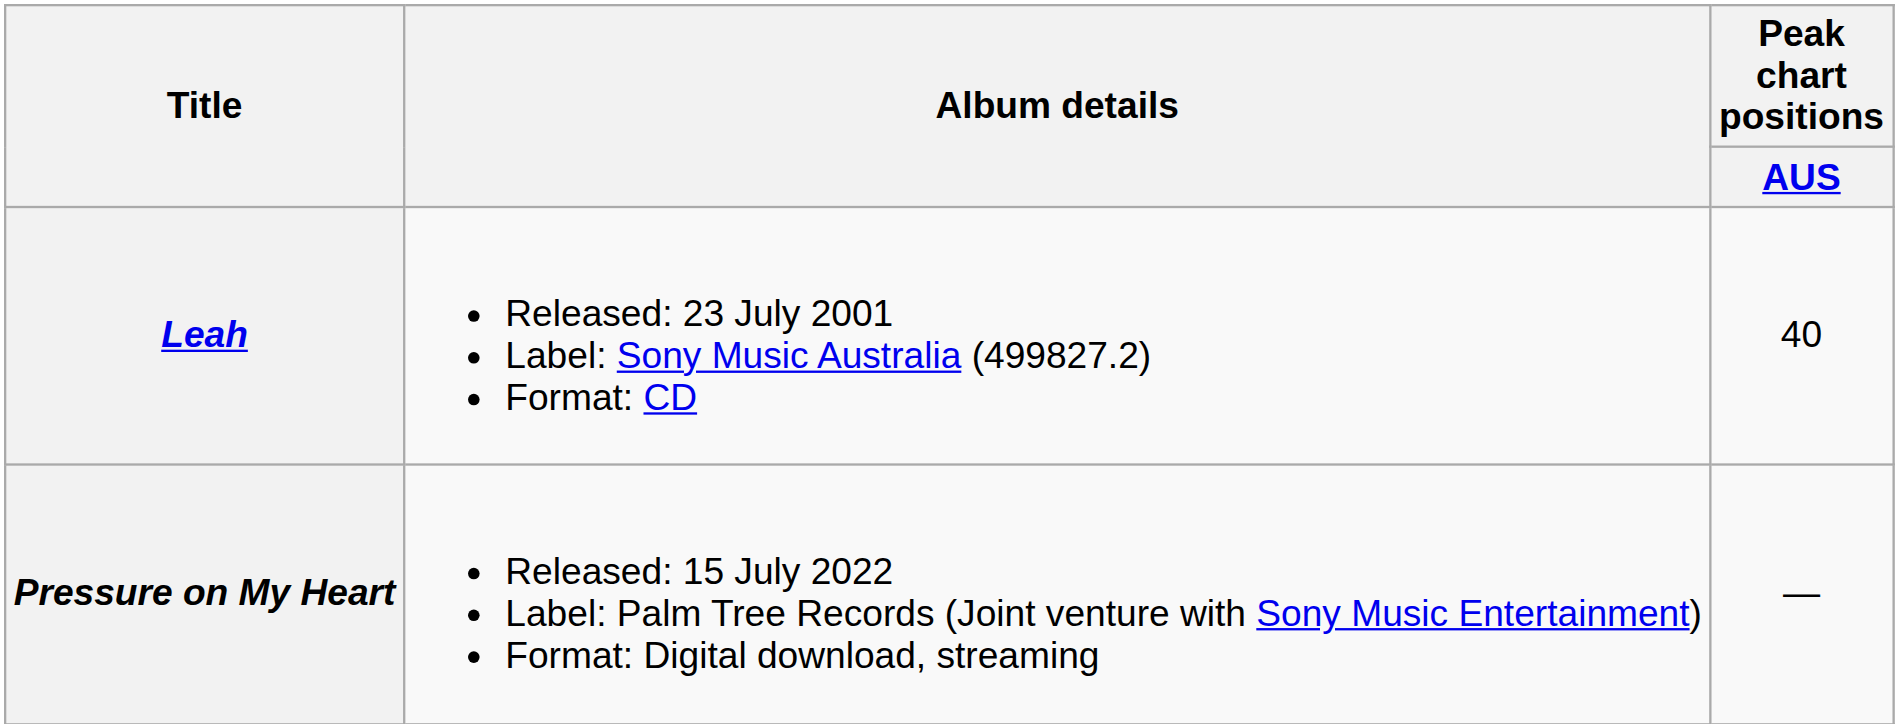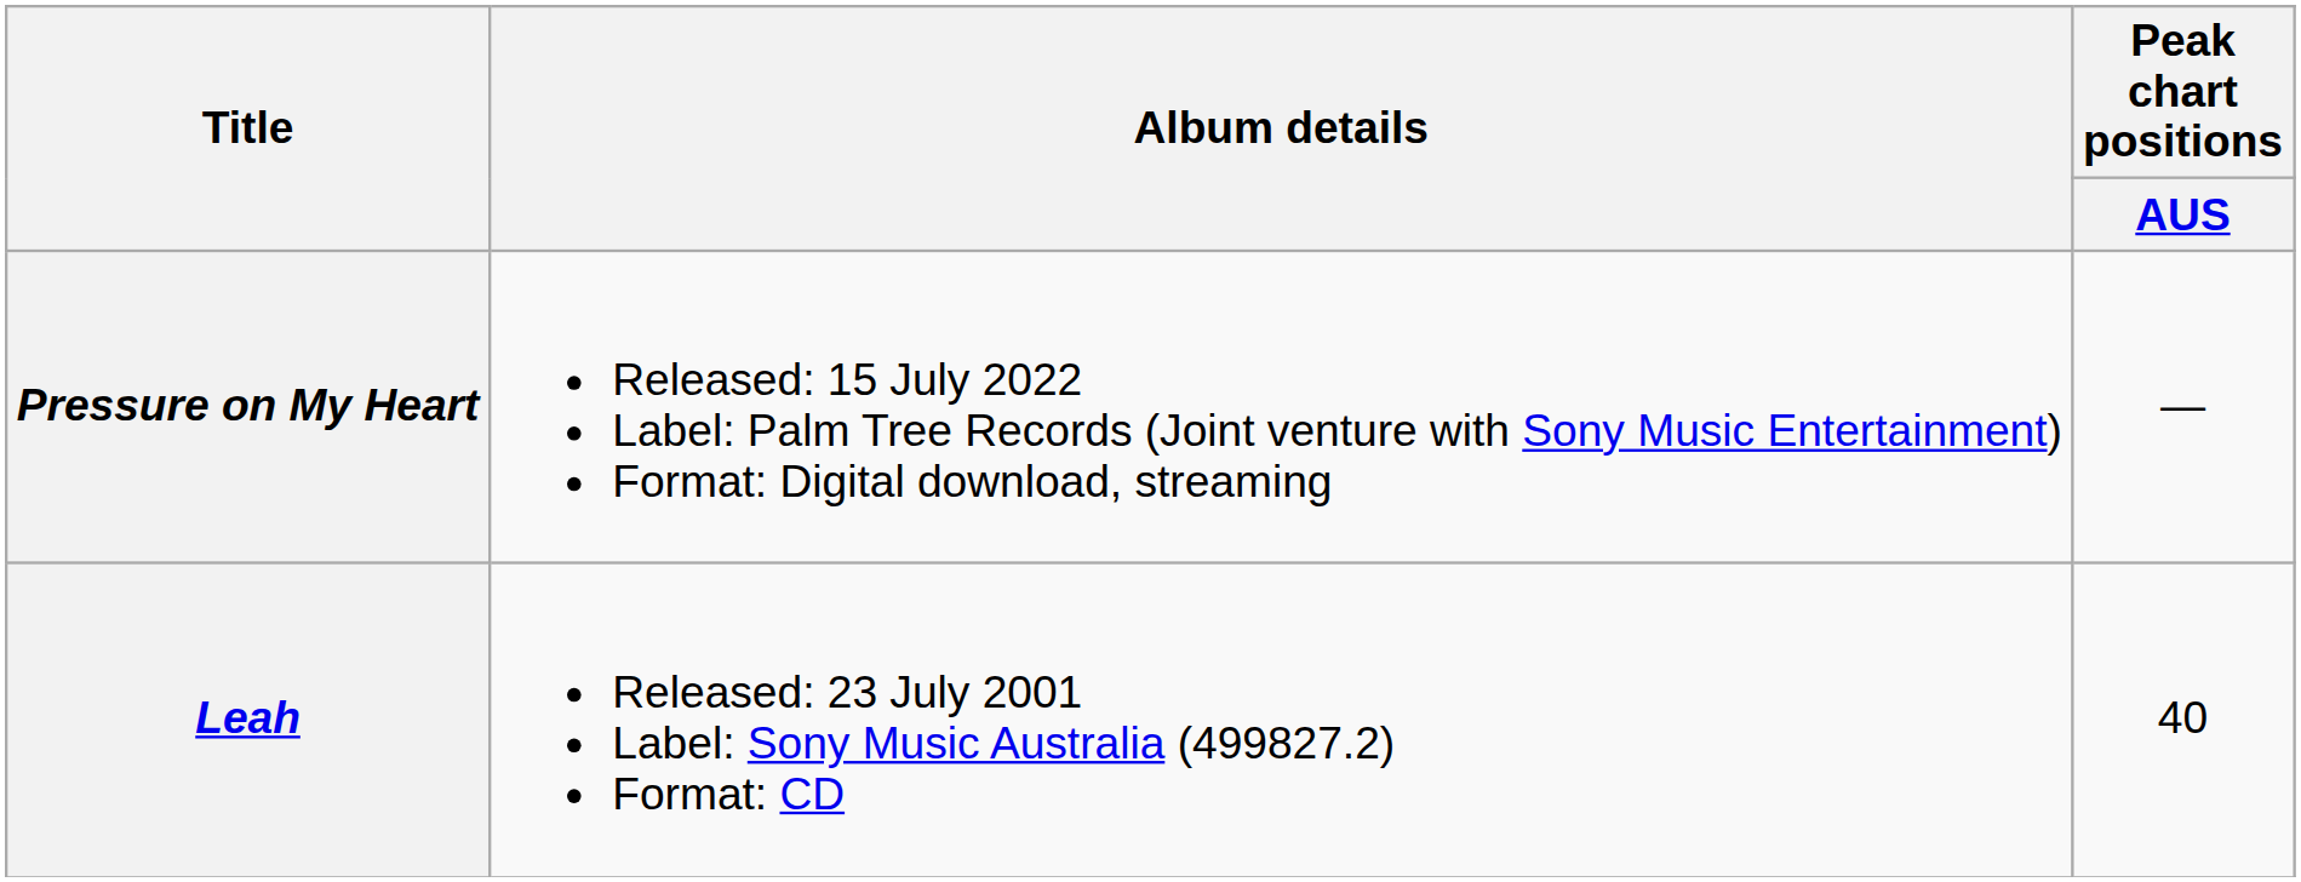rows swapped: Leah <-> Pressure on My Heart
